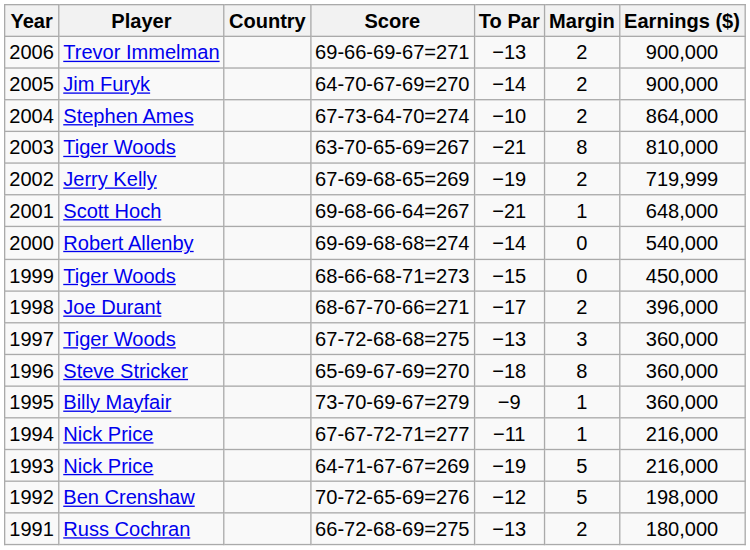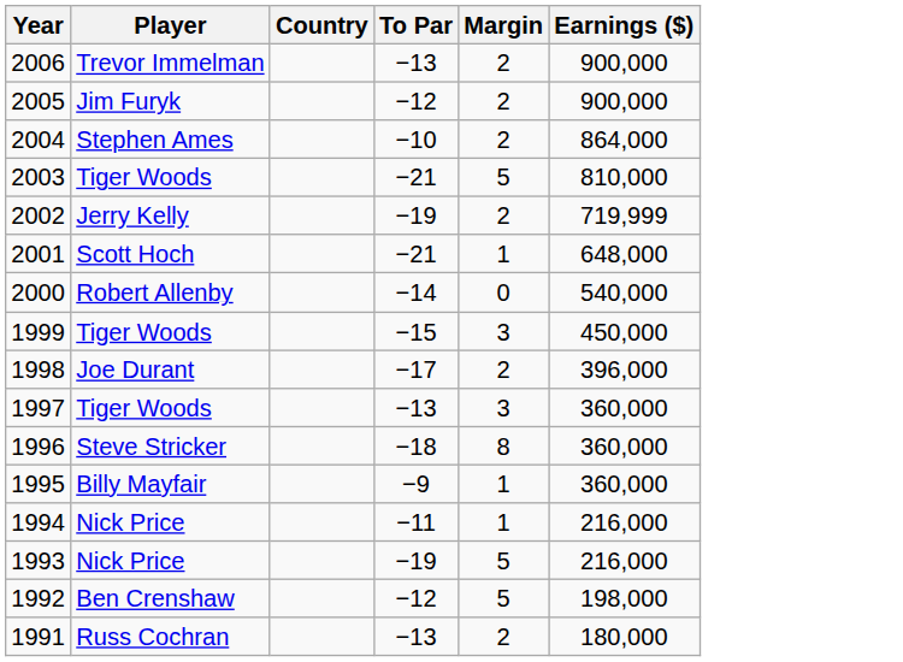- column: Score | 69-66-69-67=271 | 64-70-67-69=270 | 67-73-64-70=274 | 63-70-65-69=267 | 67-69-68-65=269 | 69-68-66-64=267 | 69-69-68-68=274 | 68-66-68-71=273 | 68-67-70-66=271 | 67-72-68-68=275 | 65-69-67-69=270 | 73-70-69-67=279 | 67-67-72-71=277 | 64-71-67-67=269 | 70-72-65-69=276 | 66-72-68-69=275
2005 | To Par: −14 -> −12
2003 | Margin: 8 -> 5
1999 | Margin: 0 -> 3
